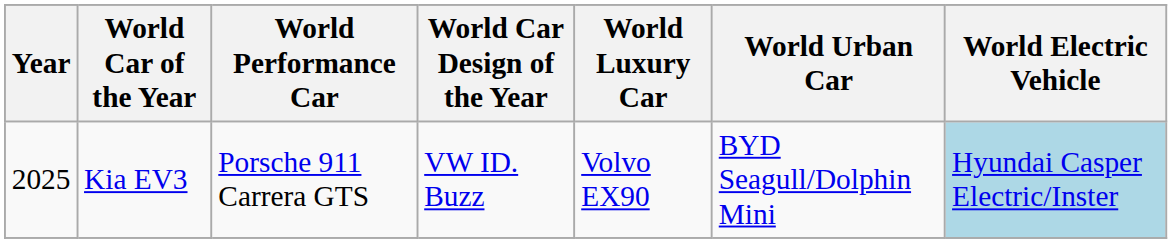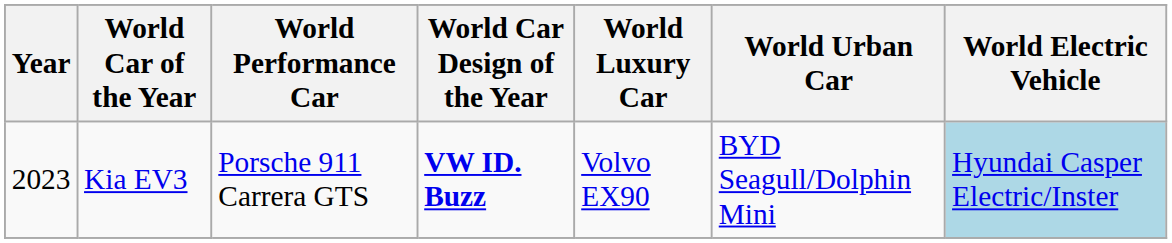Kia EV3 | Year: 2025 -> 2023
Kia EV3 | World Car Design of the Year: normal -> bold
